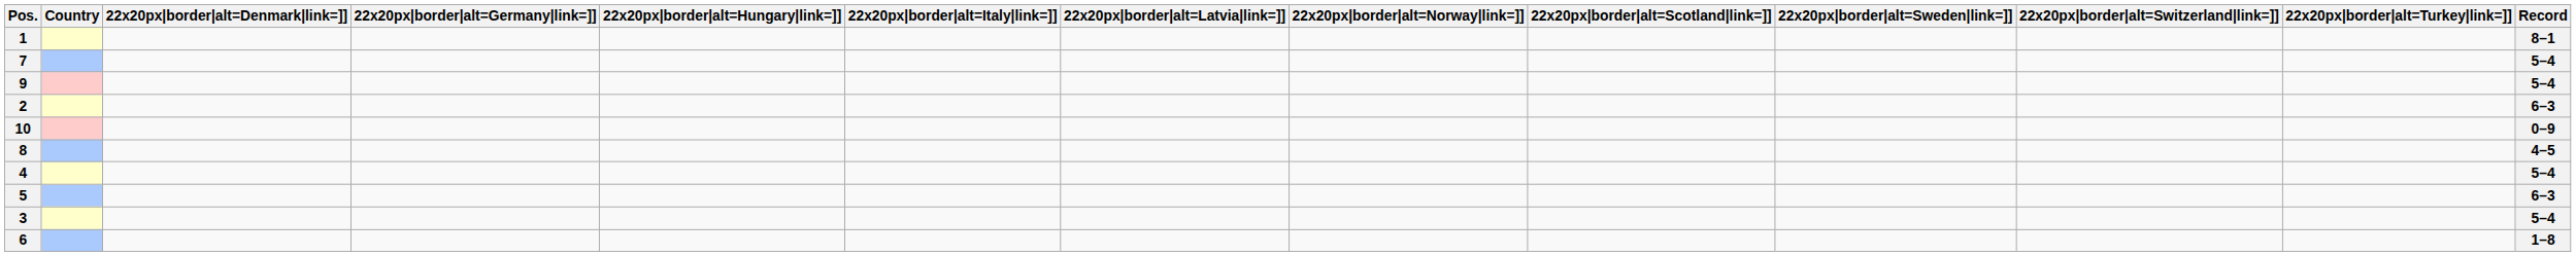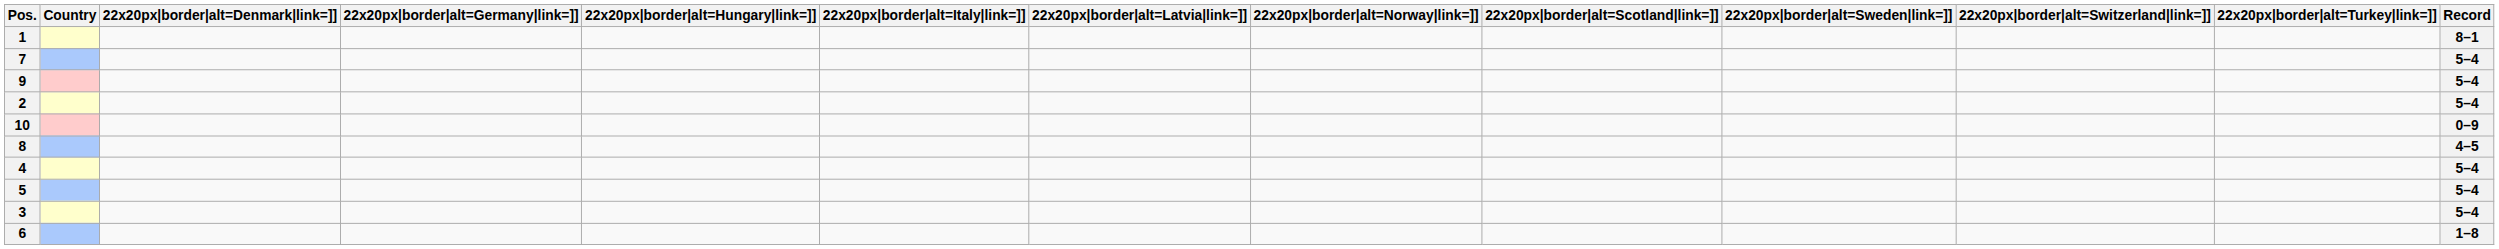2 | Record: 6–3 -> 5–4
5 | Record: 6–3 -> 5–4
